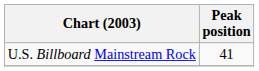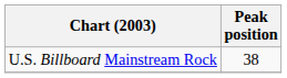U.S. Billboard Mainstream Rock | Peak position: 41 -> 38
